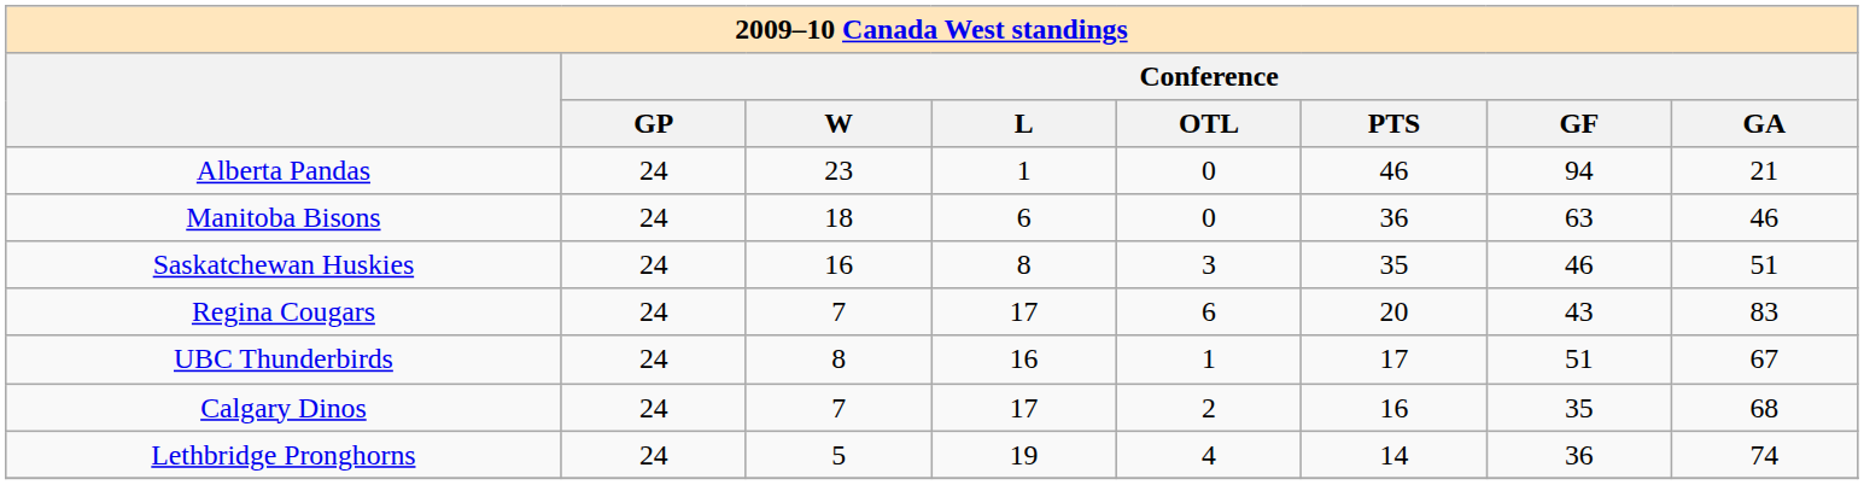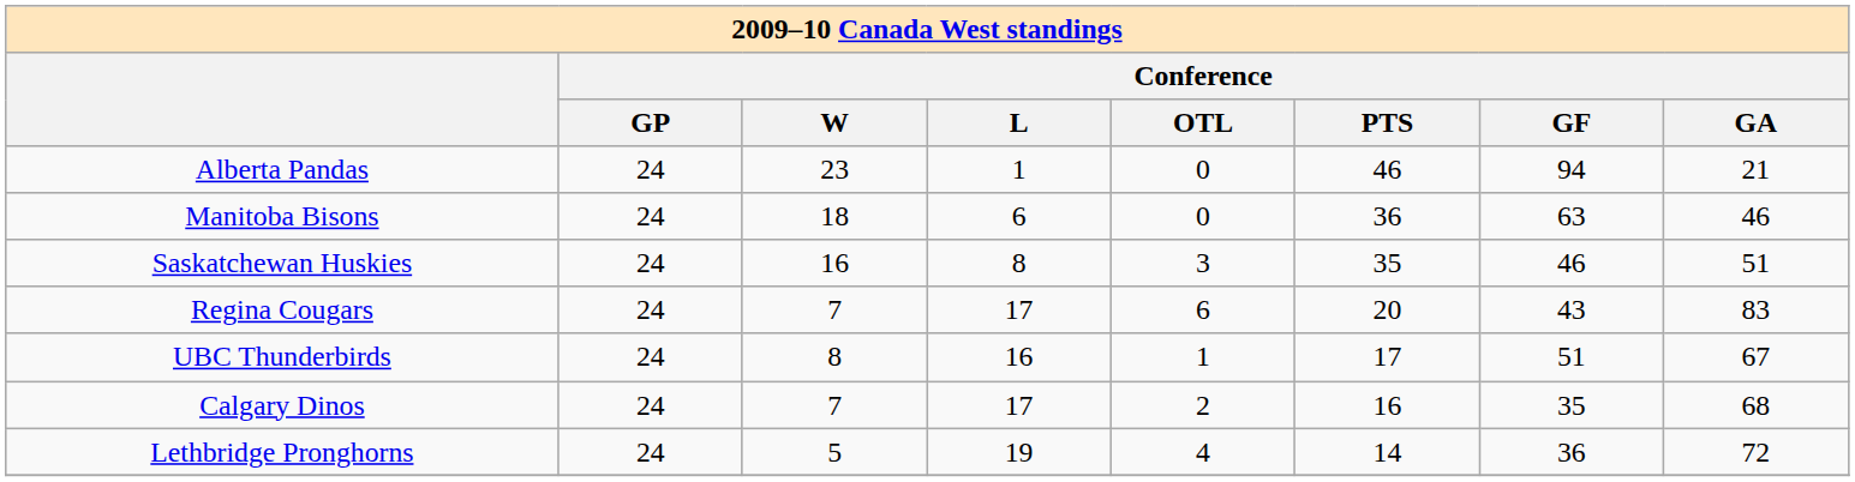Lethbridge Pronghorns | Conference / GA: 74 -> 72
